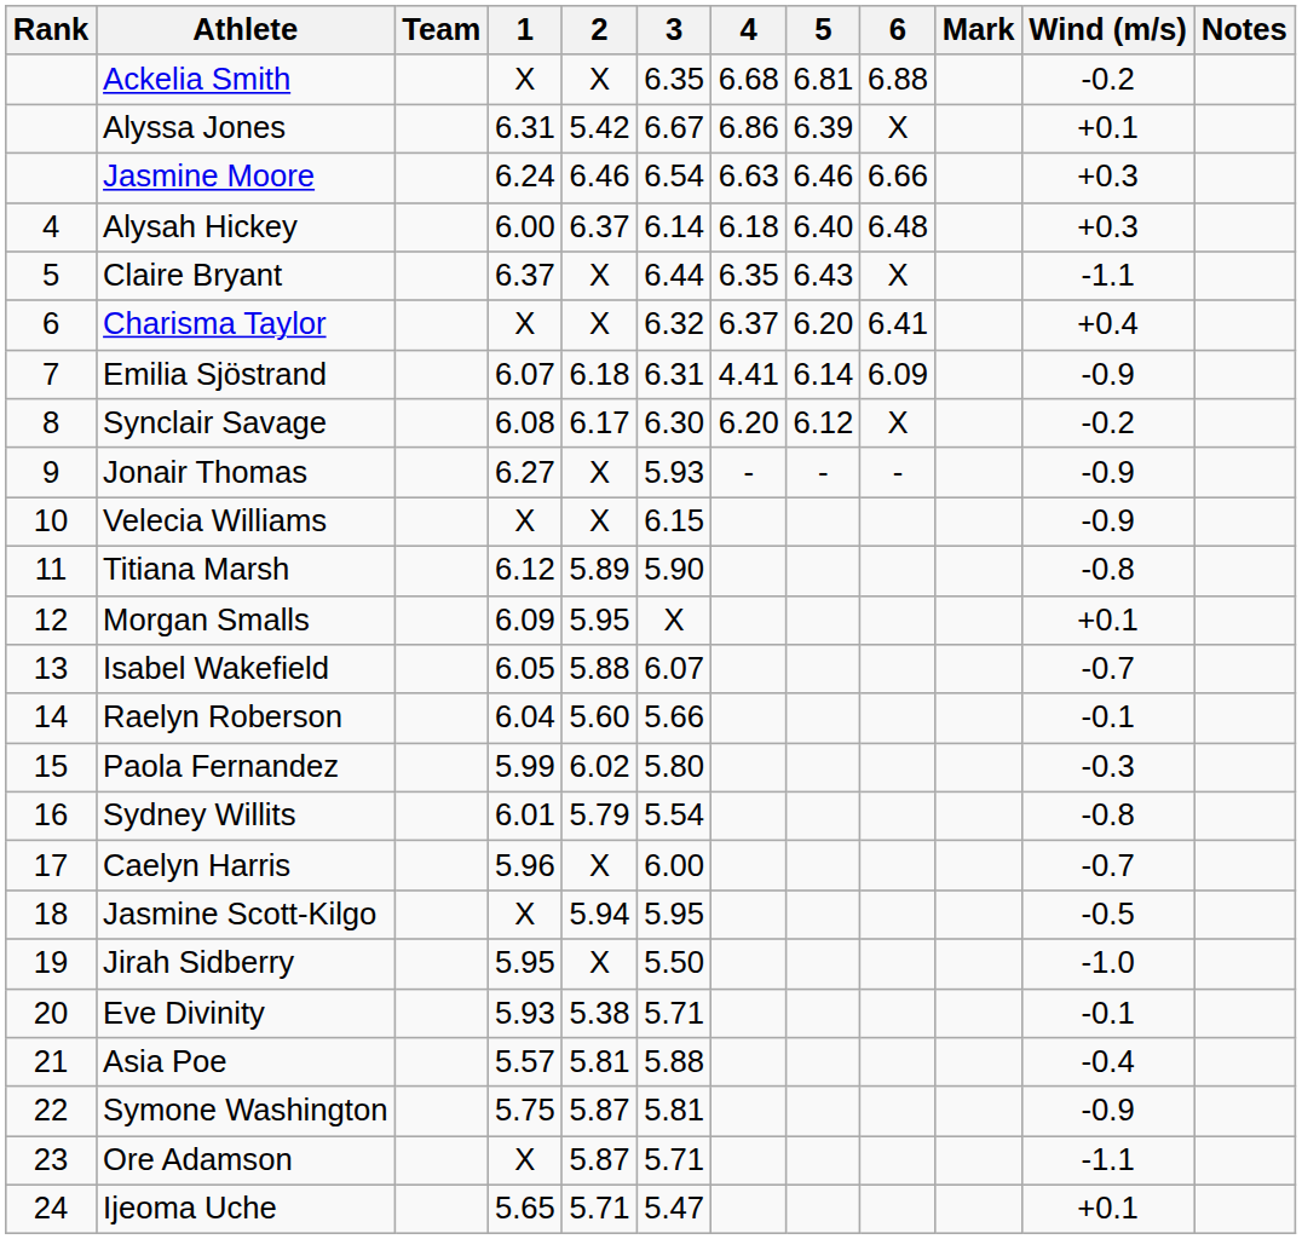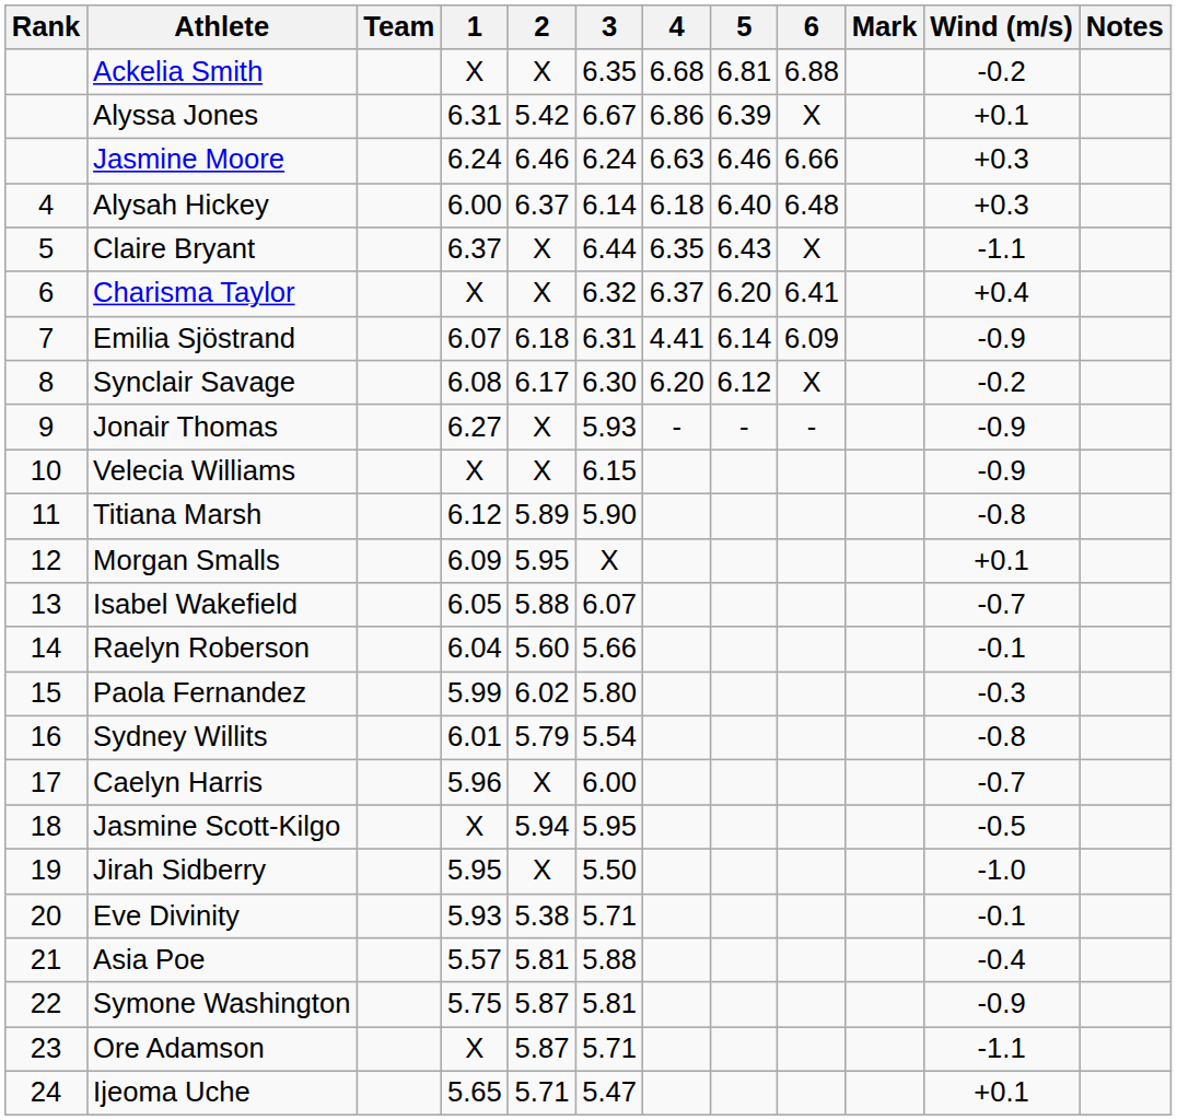Jasmine Moore | 3: 6.54 -> 6.24
